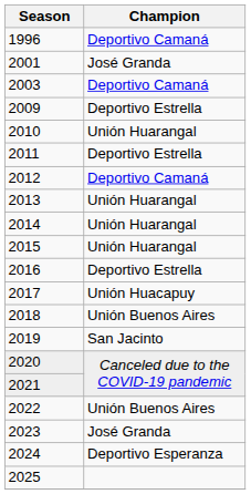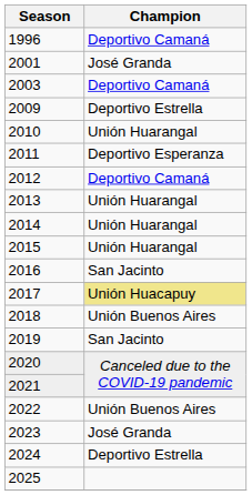2011 | Champion: Deportivo Estrella -> Deportivo Esperanza
2016 | Champion: Deportivo Estrella -> San Jacinto
2017 | Champion: no background -> khaki background
2024 | Champion: Deportivo Esperanza -> Deportivo Estrella
